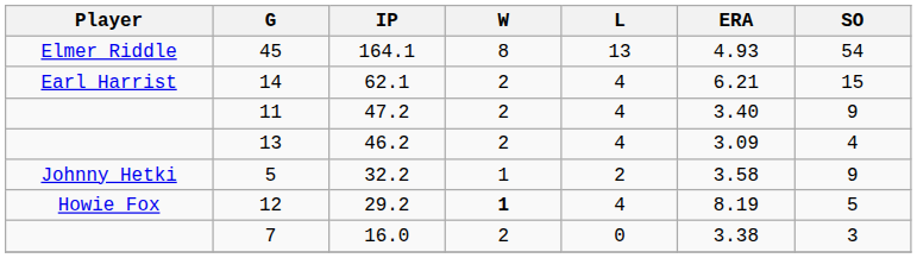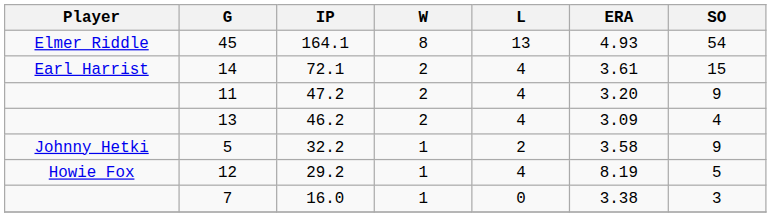14 | IP: 62.1 -> 72.1
14 | ERA: 6.21 -> 3.61
11 | ERA: 3.40 -> 3.20
12 | W: bold -> normal
7 | W: 2 -> 1
